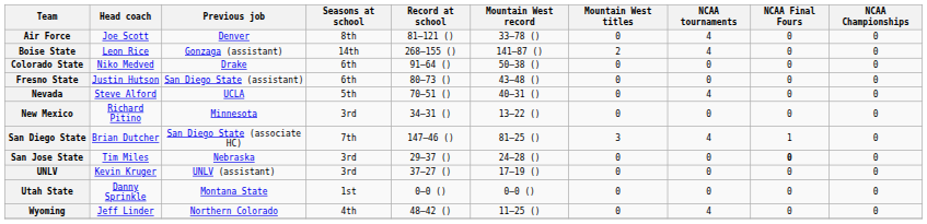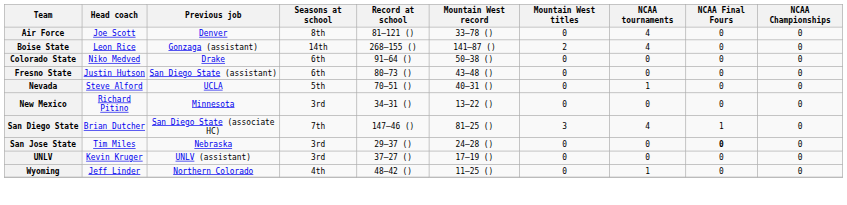Nevada | NCAA tournaments: 4 -> 1
- row: Utah State | Danny Sprinkle | Montana State | 1st | 0–0 () | 0–0 () | 0 | 0 | 0 | 0
Wyoming | NCAA tournaments: 4 -> 1
